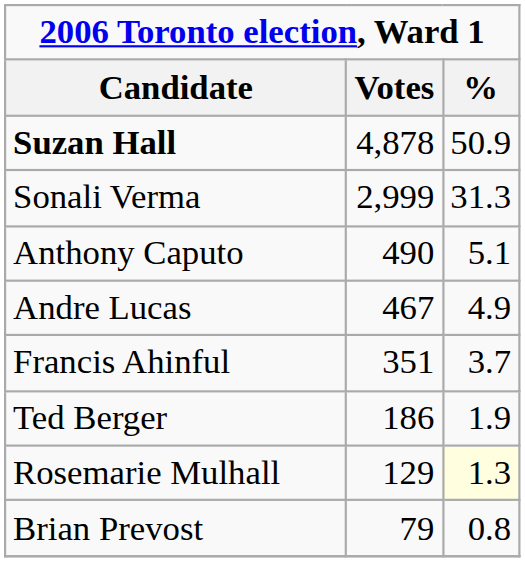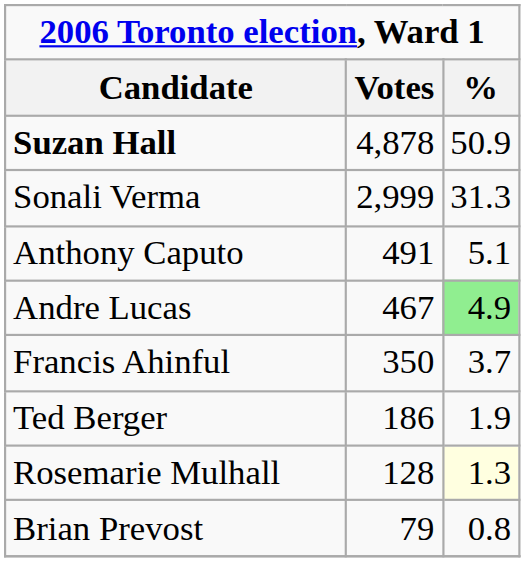Anthony Caputo | Votes: 490 -> 491
Andre Lucas | %: no background -> lightgreen background
Francis Ahinful | Votes: 351 -> 350
Rosemarie Mulhall | Votes: 129 -> 128
